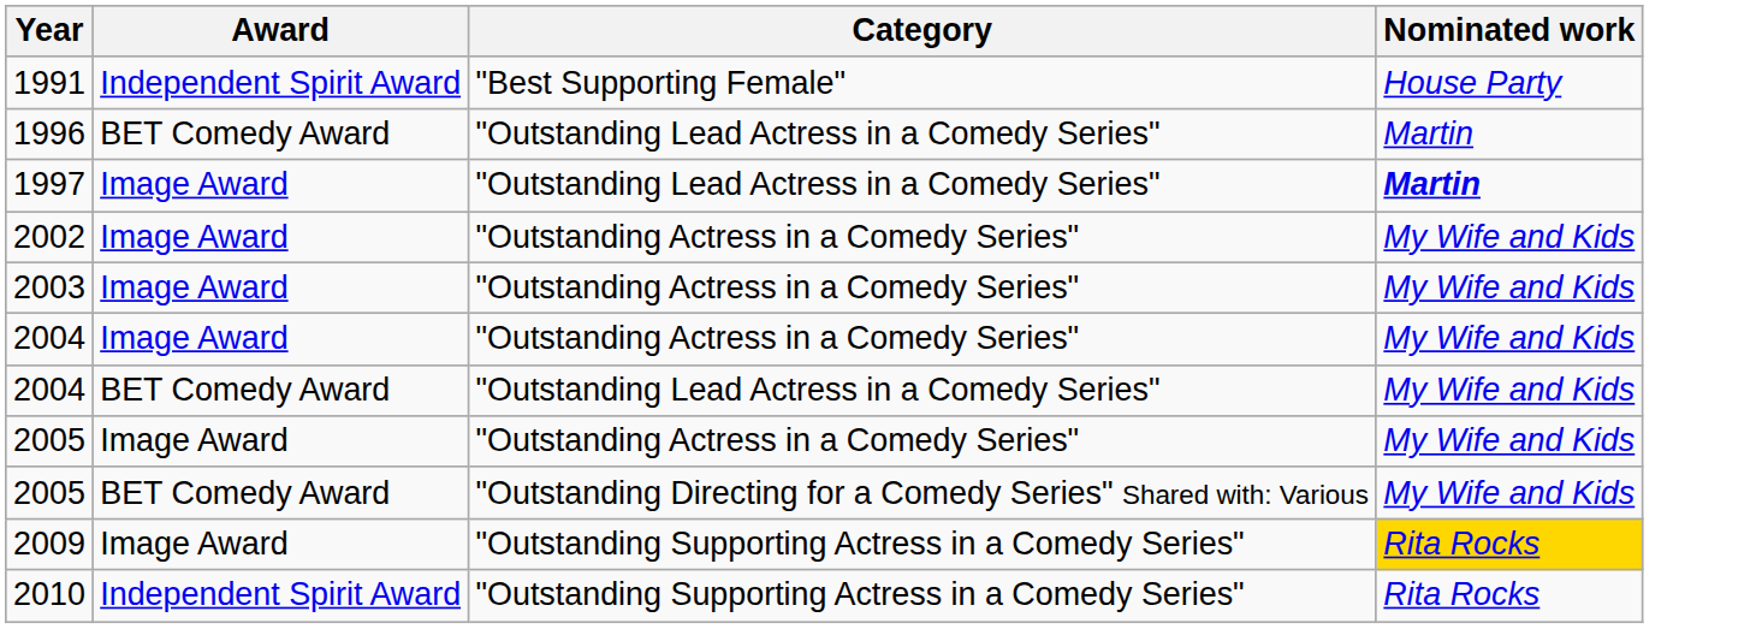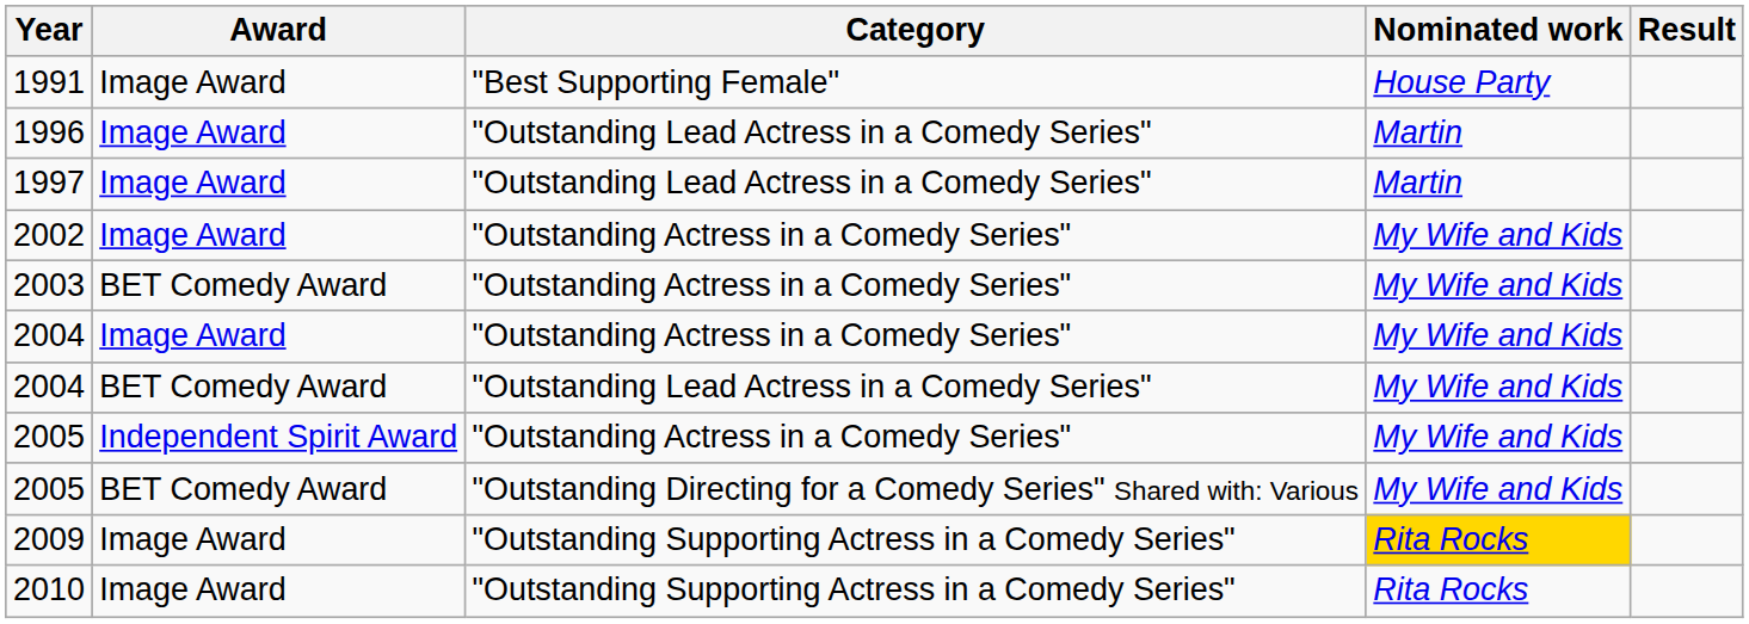+ column: Result
1991 | Award: Independent Spirit Award -> Image Award
1996 | Award: BET Comedy Award -> Image Award
1997 | Nominated work: bold -> normal
2003 | Award: Image Award -> BET Comedy Award
2005 / "Outstanding Actress in a Comedy Series" | Award: Image Award -> Independent Spirit Award
2010 | Award: Independent Spirit Award -> Image Award
